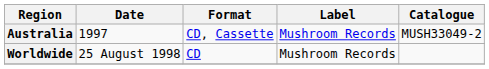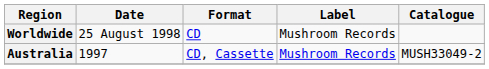rows swapped: Australia <-> Worldwide
